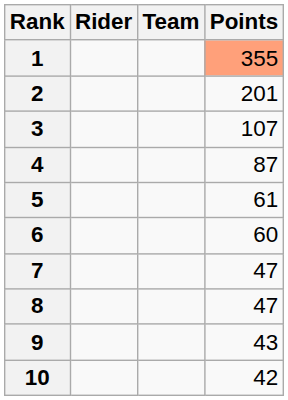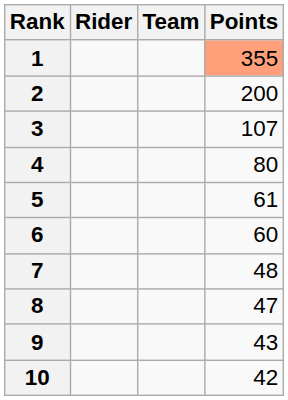2 | Points: 201 -> 200
4 | Points: 87 -> 80
7 | Points: 47 -> 48
